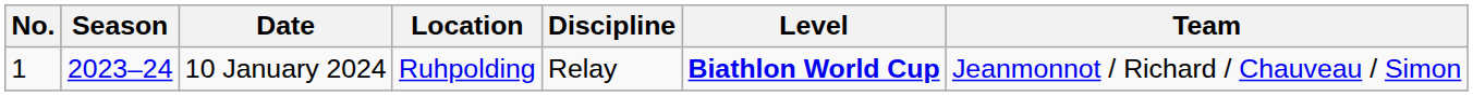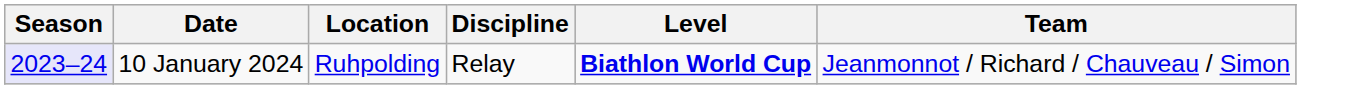- column: No. | 1
10 January 2024 | Season: no background -> lavender background
